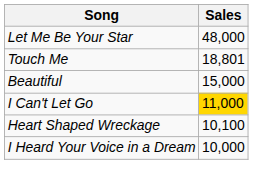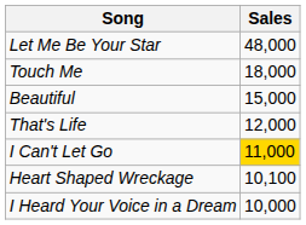Touch Me | Sales: 18,801 -> 18,000
+ row: That's Life | 12,000
